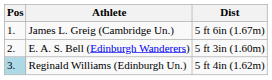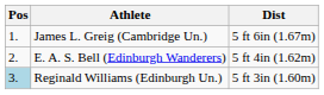E. A. S. Bell (Edinburgh Wanderers) | Dist: 5 ft 3in (1.60m) -> 5 ft 4in (1.62m)
Reginald Williams (Edinburgh Un.) | Dist: 5 ft 4in (1.62m) -> 5 ft 3in (1.60m)
